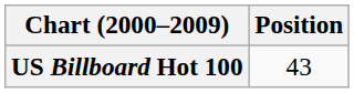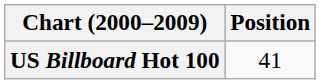US Billboard Hot 100 | Position: 43 -> 41
